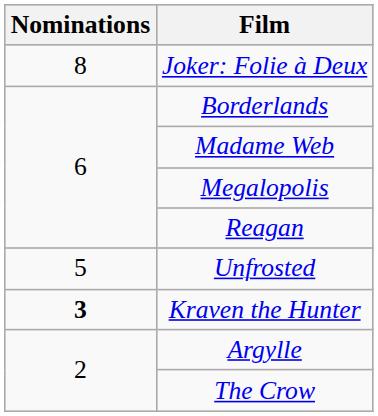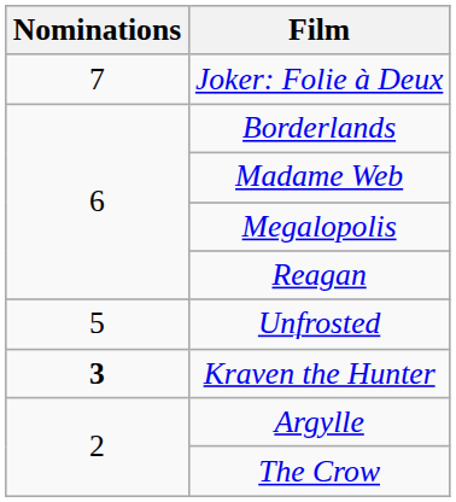Joker: Folie à Deux | Nominations: 8 -> 7
